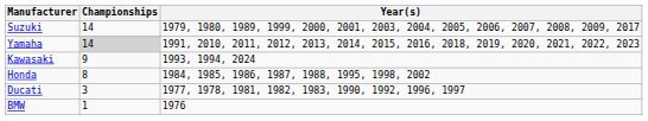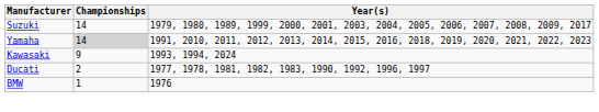- row: Honda | 8 | 1984, 1985, 1986, 1987, 1988, 1995, 1998, 2002
Ducati | Championships: 3 -> 2
